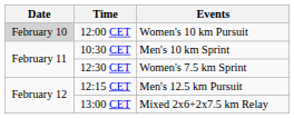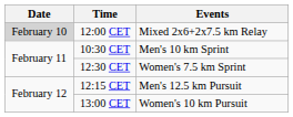12:00 CET | Events: Women's 10 km Pursuit -> Mixed 2x6+2x7.5 km Relay
13:00 CET | Events: Mixed 2x6+2x7.5 km Relay -> Women's 10 km Pursuit
